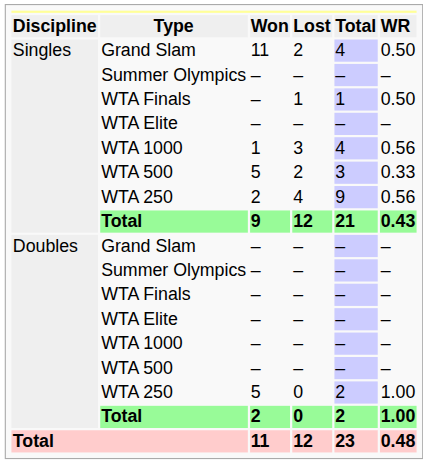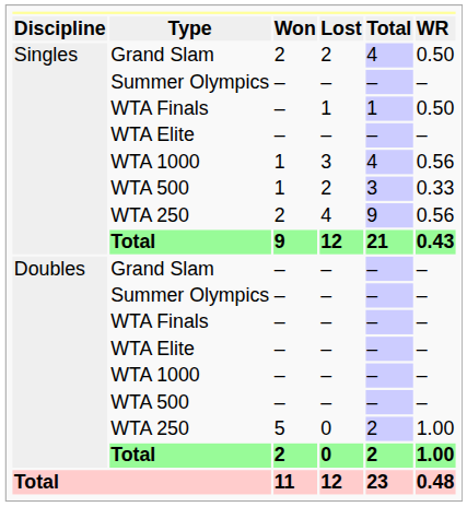Singles / Grand Slam | column 3: 11 -> 2
Singles / WTA 500 | column 3: 5 -> 1
